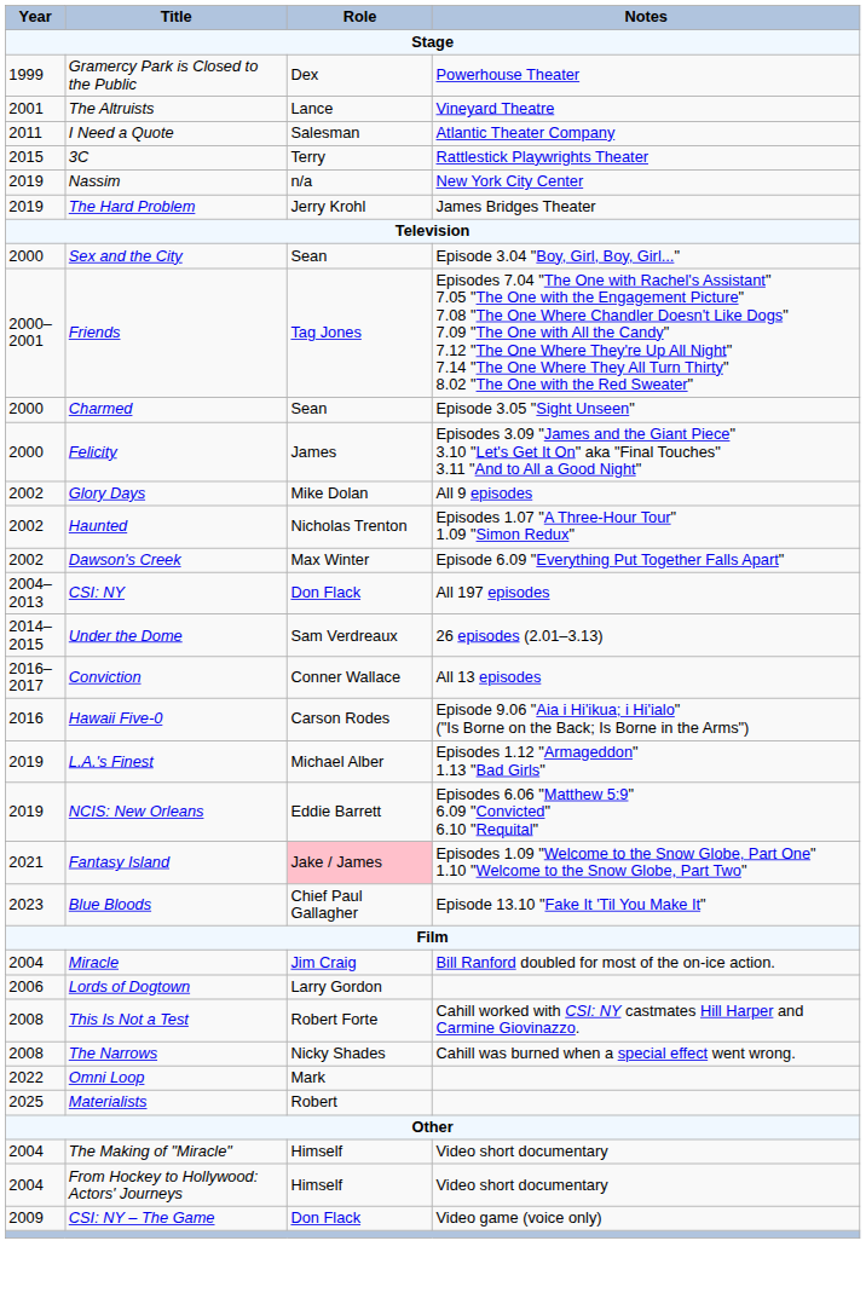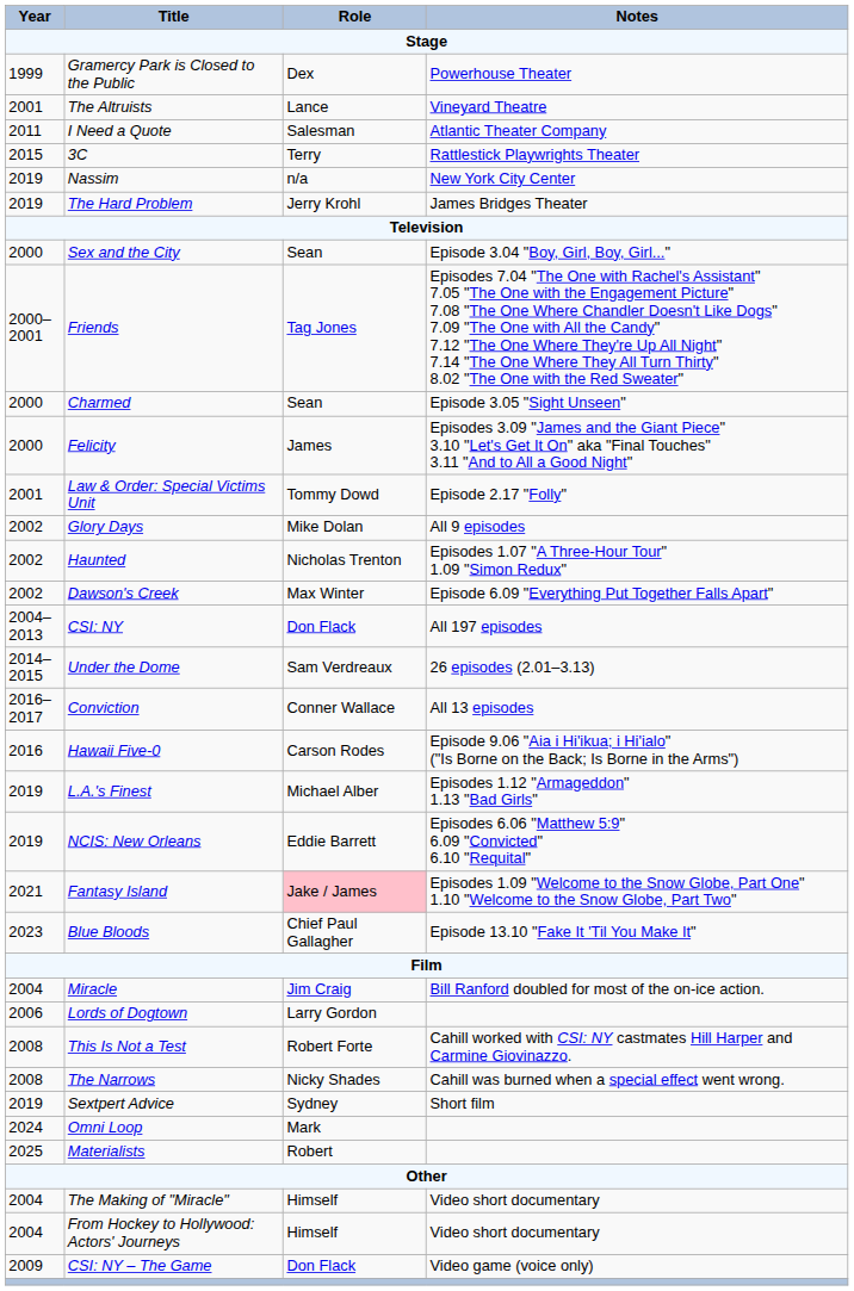+ row: 2001 | Law & Order: Special Victims Unit | Tommy Dowd | Episode 2.17 "Folly"
+ row: 2019 | Sextpert Advice | Sydney | Short film
Omni Loop | Year: 2022 -> 2024
